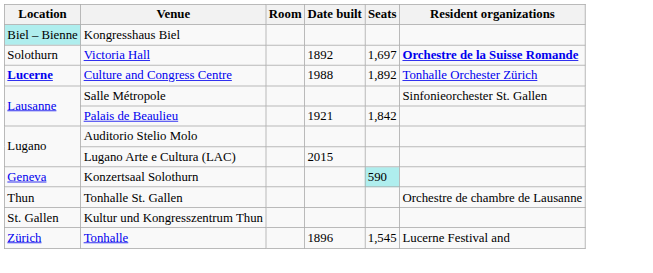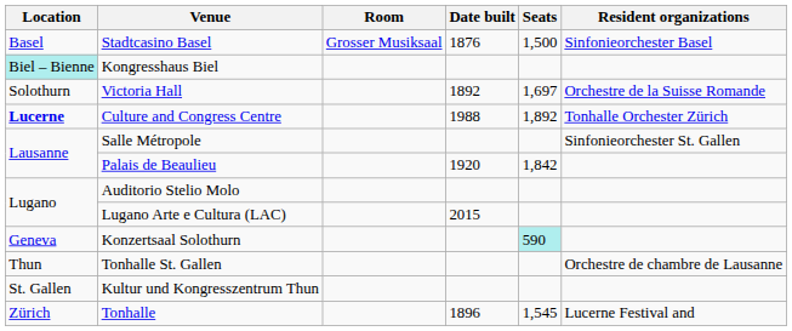+ row: Basel | Stadtcasino Basel | Grosser Musiksaal | 1876 | 1,500 | Sinfonieorchester Basel
Victoria Hall | Resident organizations: bold -> normal
Palais de Beaulieu | Date built: 1921 -> 1920
